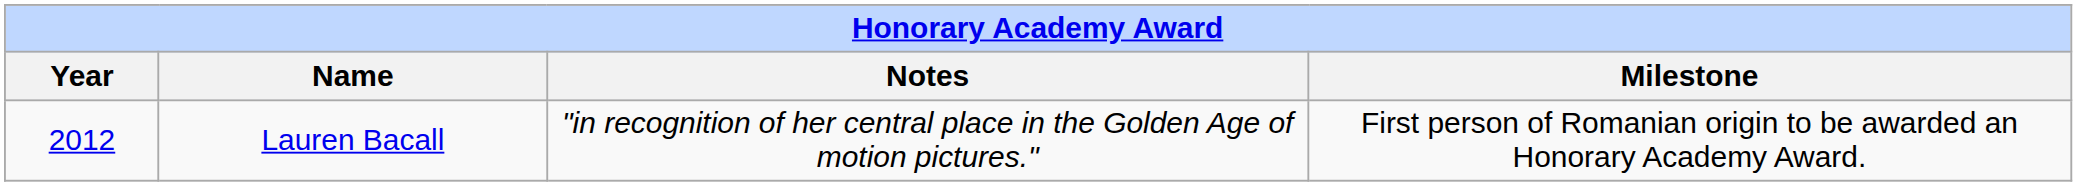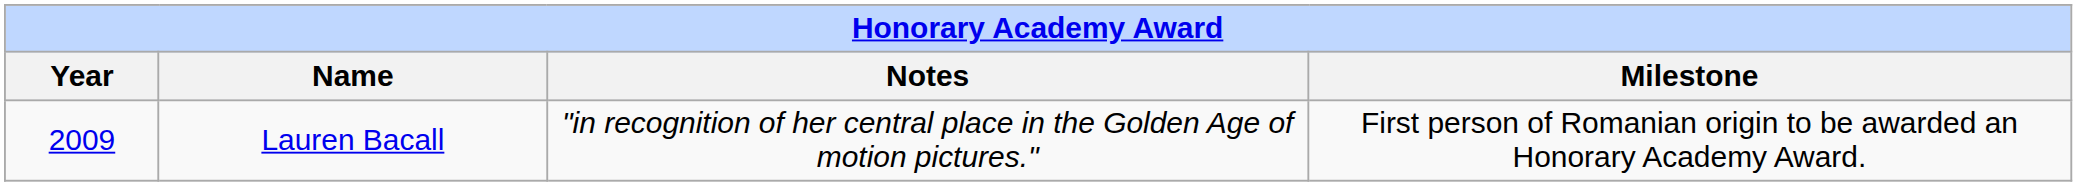Lauren Bacall | Year: 2012 -> 2009
